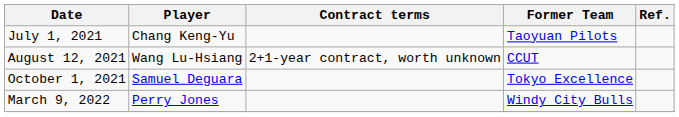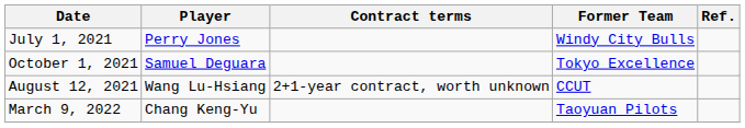July 1, 2021 | Player: Chang Keng-Yu -> Perry Jones
July 1, 2021 | Former Team: Taoyuan Pilots -> Windy City Bulls
rows swapped: August 12, 2021 <-> October 1, 2021
March 9, 2022 | Player: Perry Jones -> Chang Keng-Yu
March 9, 2022 | Former Team: Windy City Bulls -> Taoyuan Pilots
